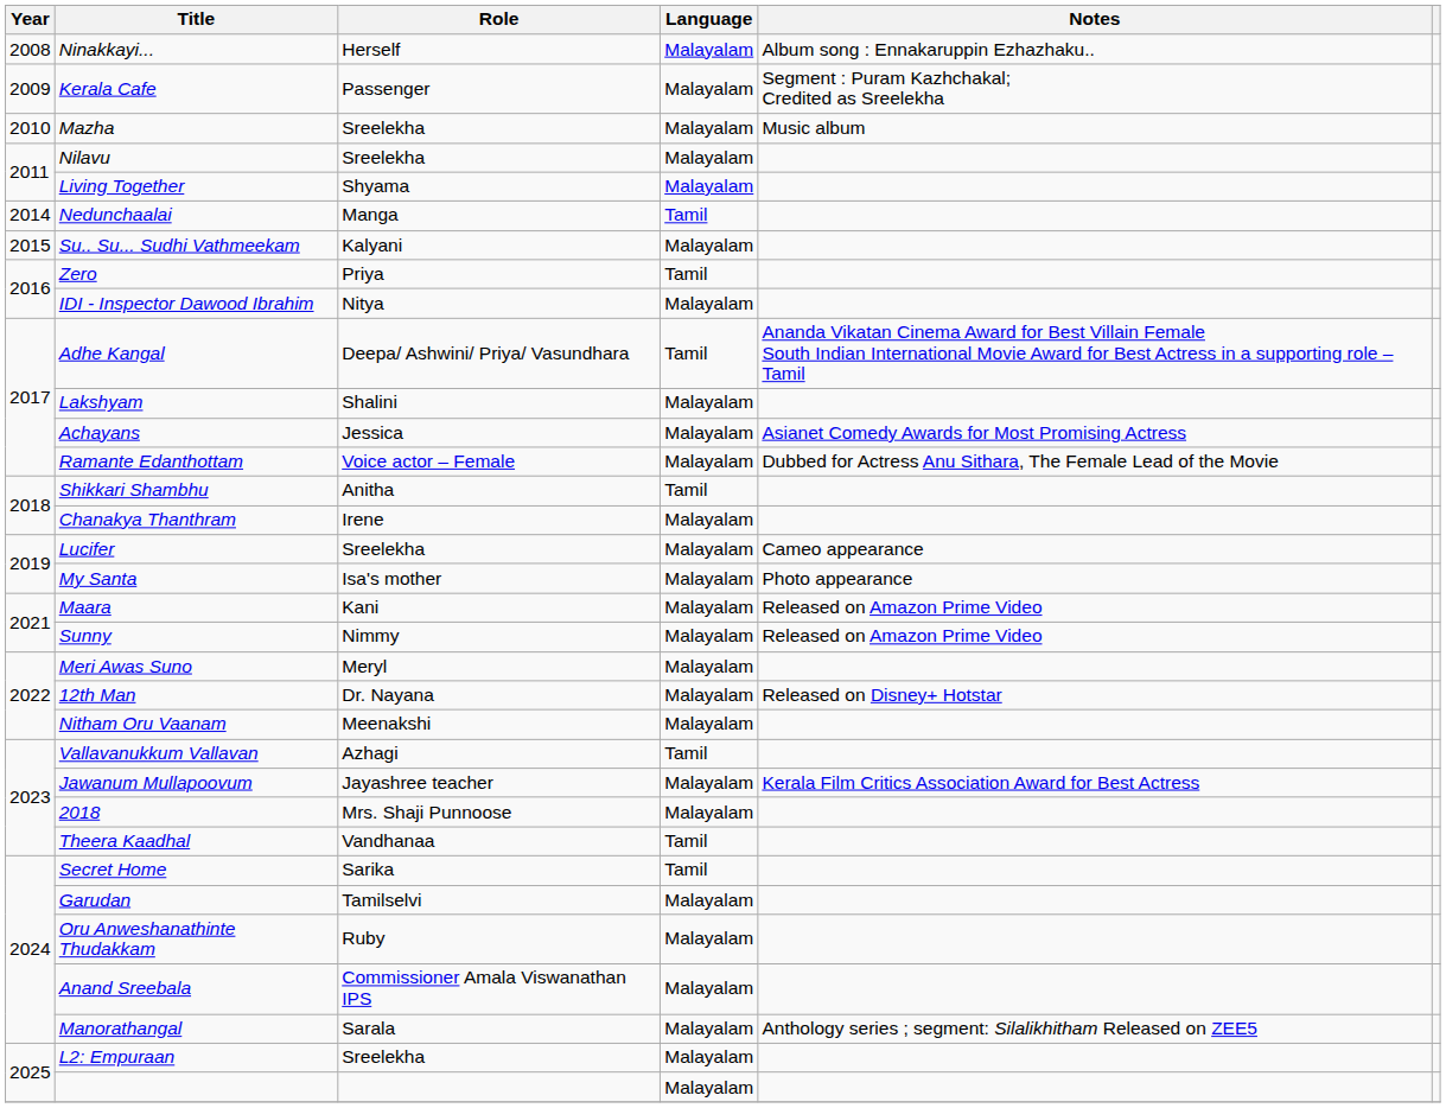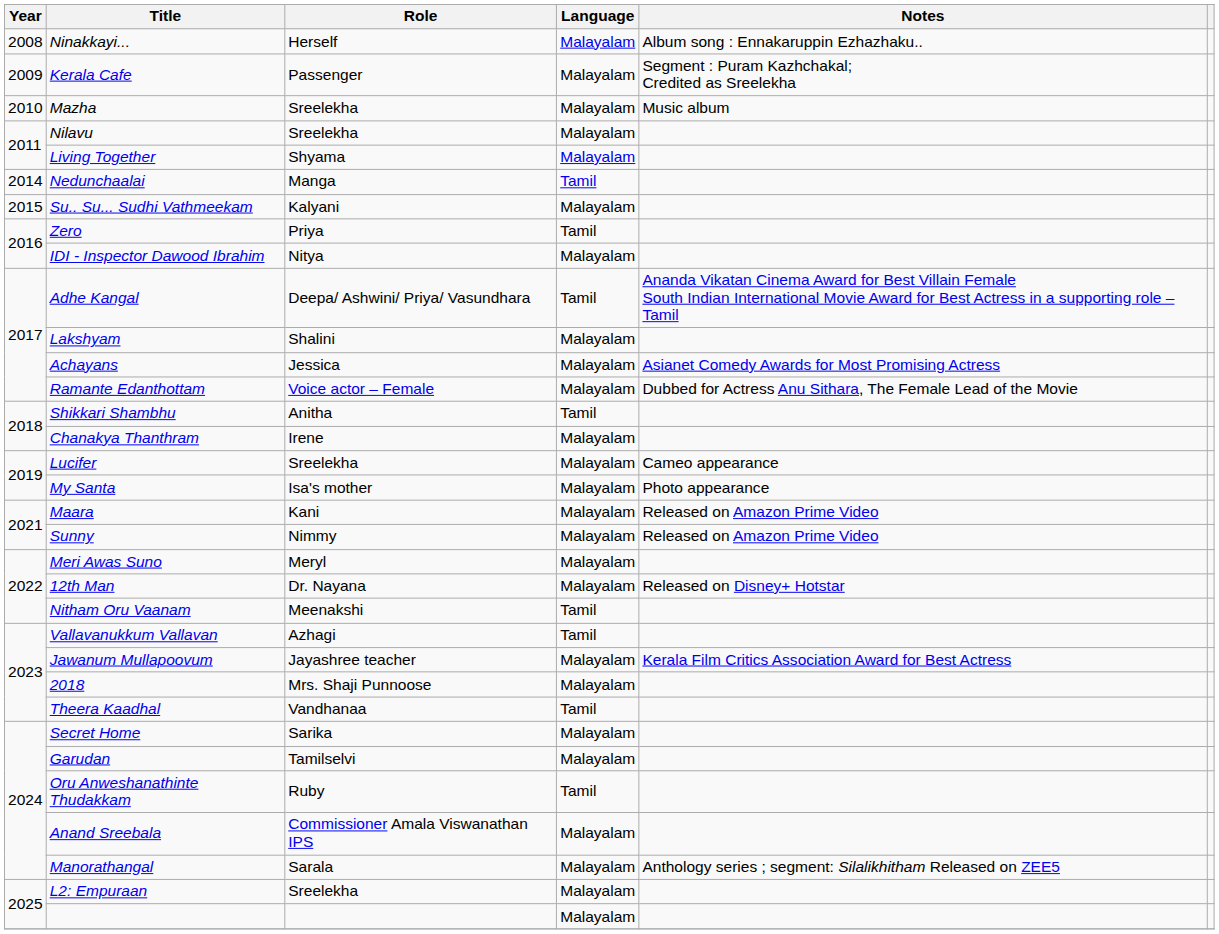Nitham Oru Vaanam | Language: Malayalam -> Tamil
Secret Home | Language: Tamil -> Malayalam
Oru Anweshanathinte Thudakkam | Language: Malayalam -> Tamil
